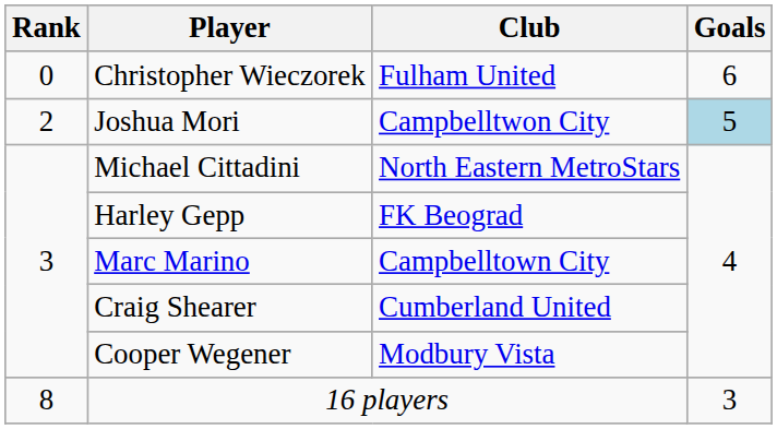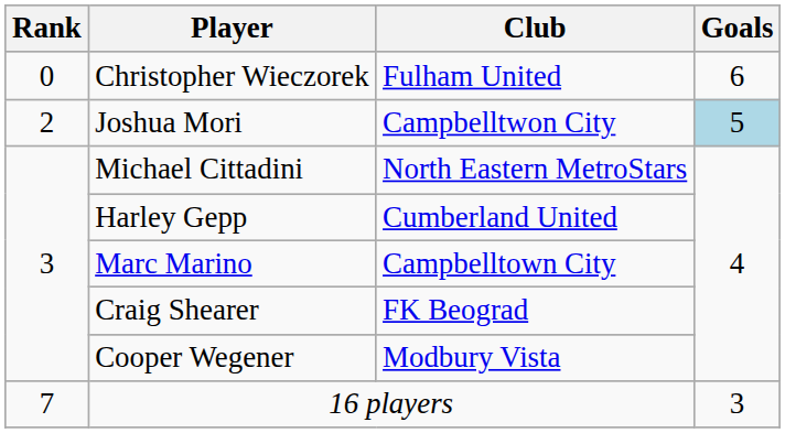Harley Gepp | Club: FK Beograd -> Cumberland United
Craig Shearer | Club: Cumberland United -> FK Beograd
16 players | Rank: 8 -> 7
